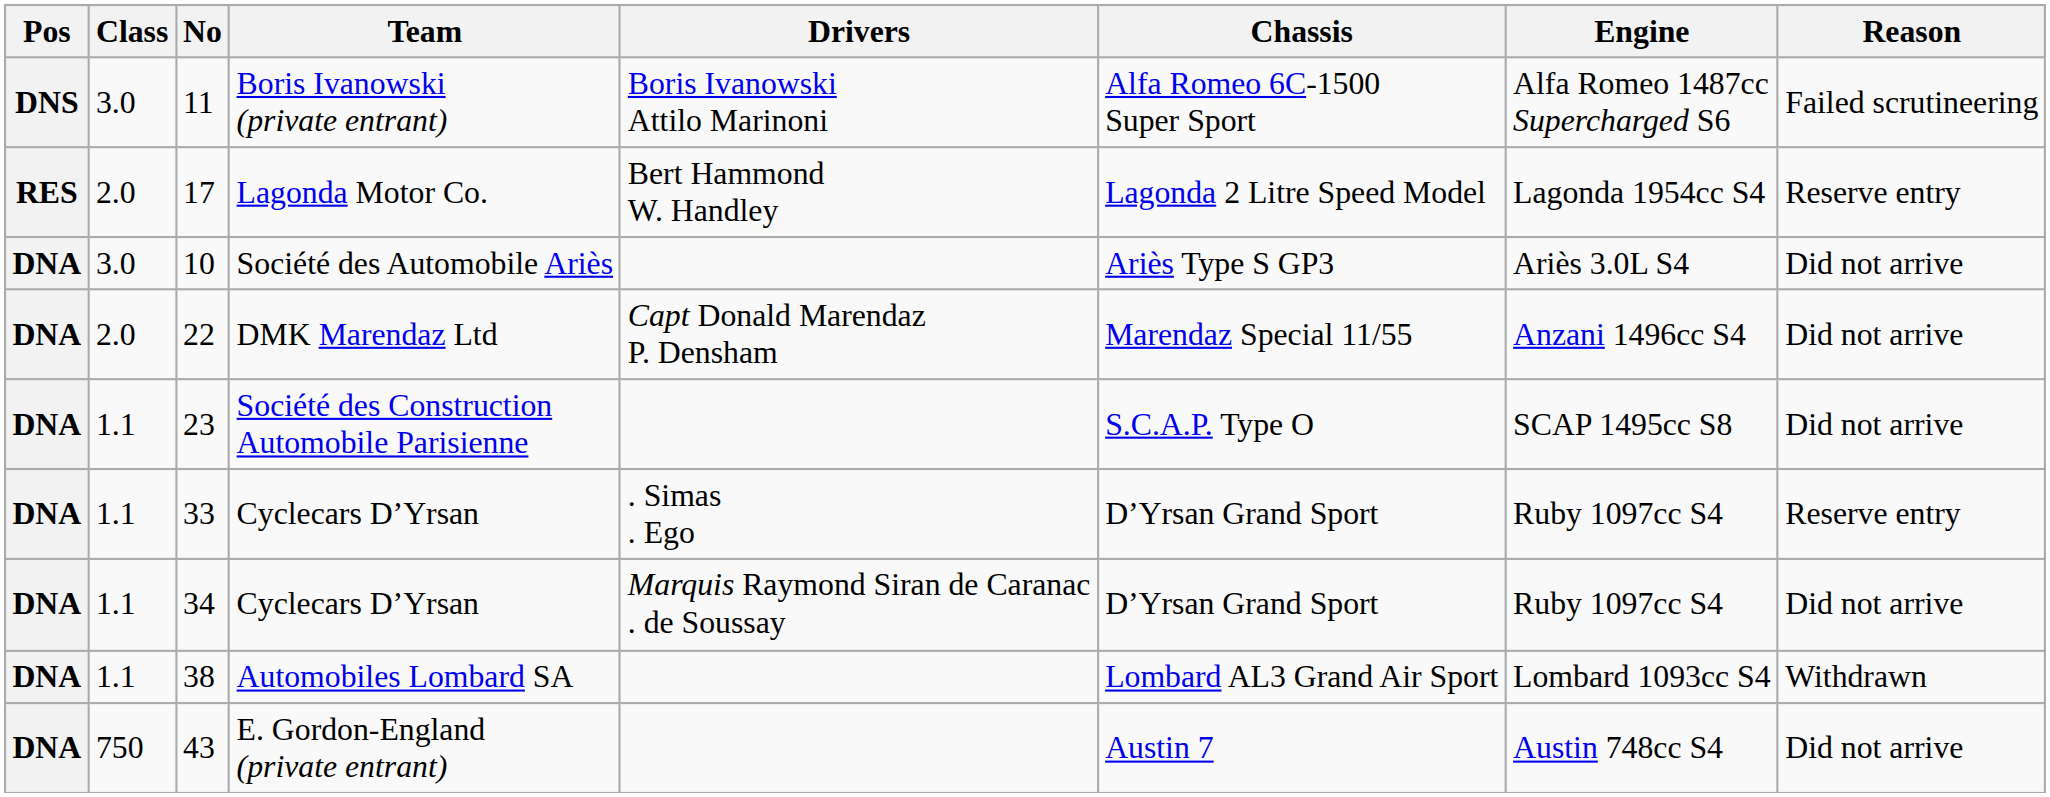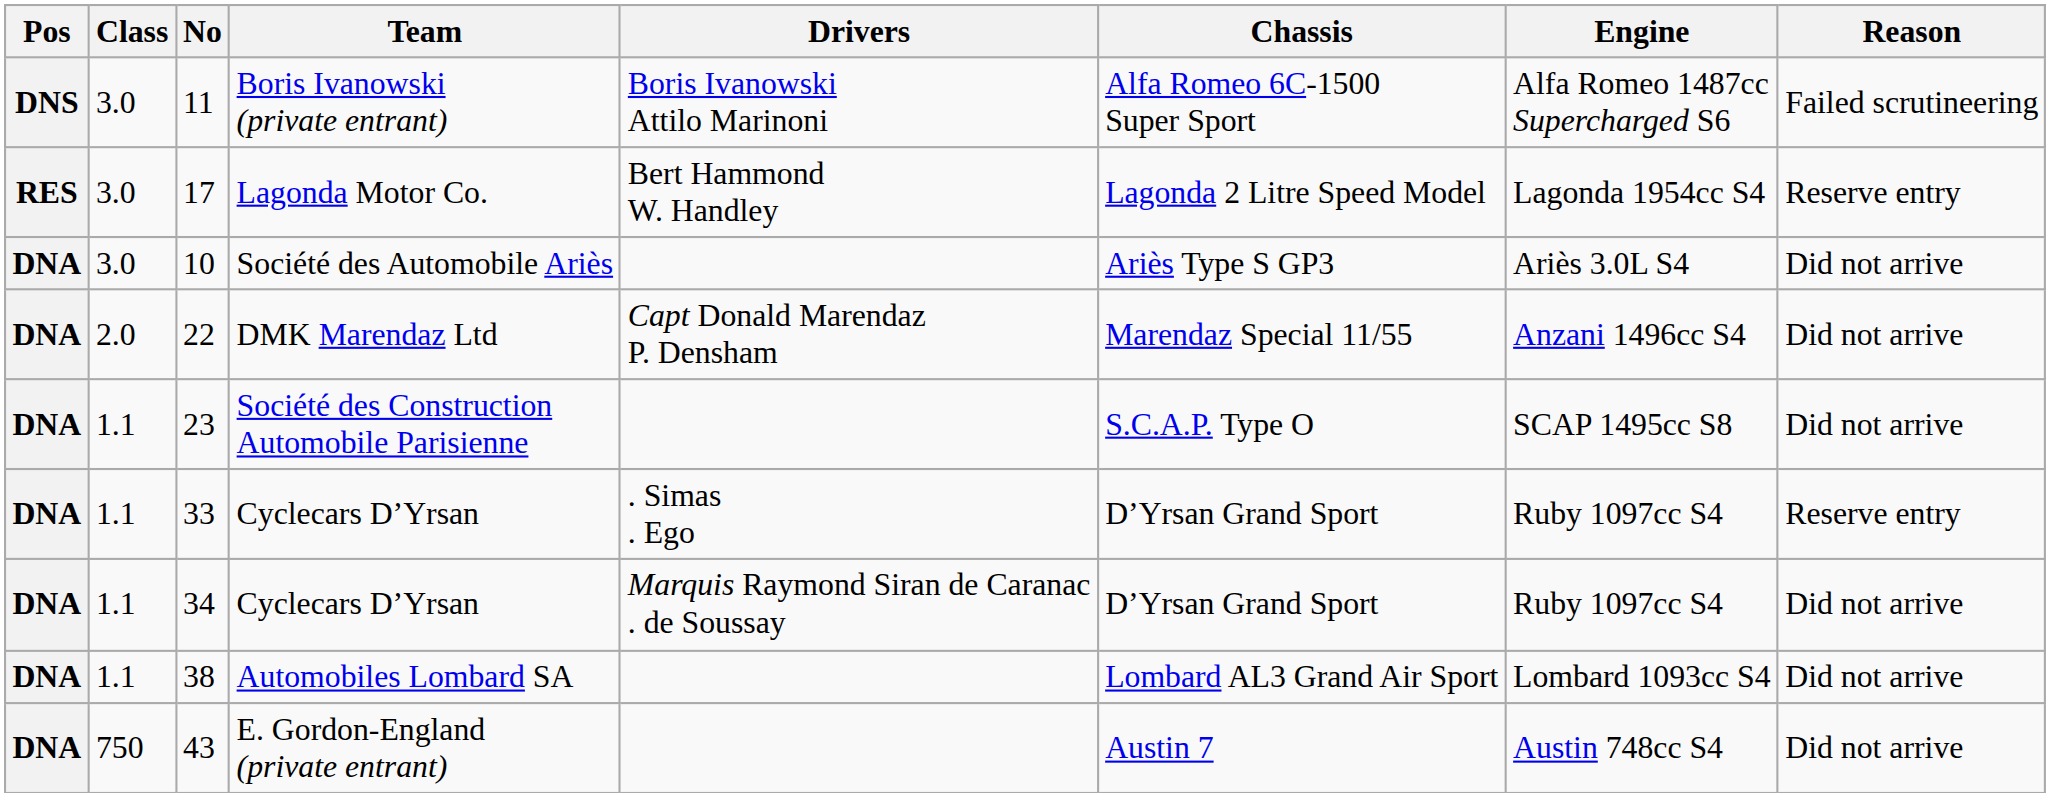17 | Class: 2.0 -> 3.0
38 | Reason: Withdrawn -> Did not arrive
